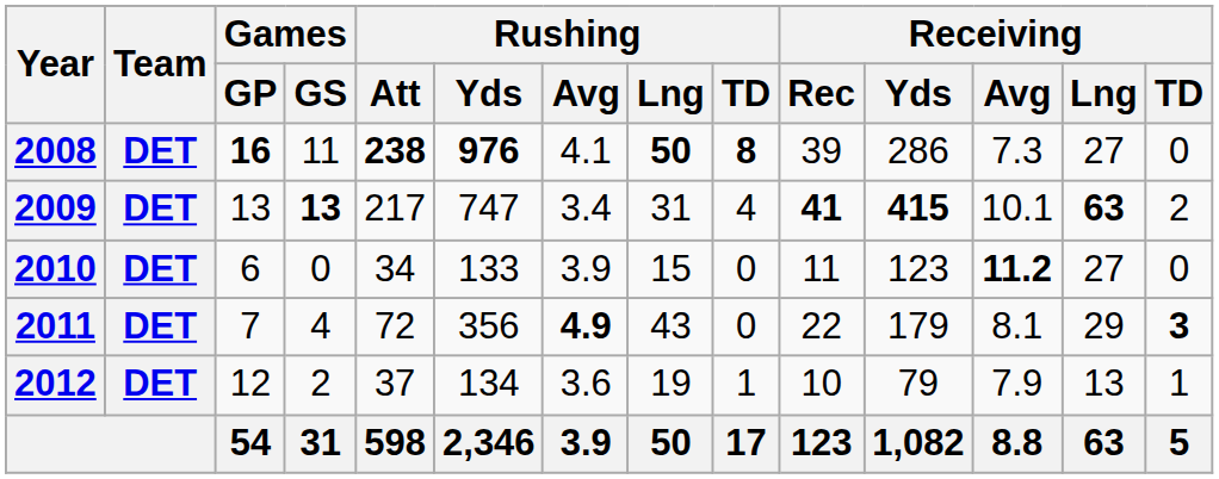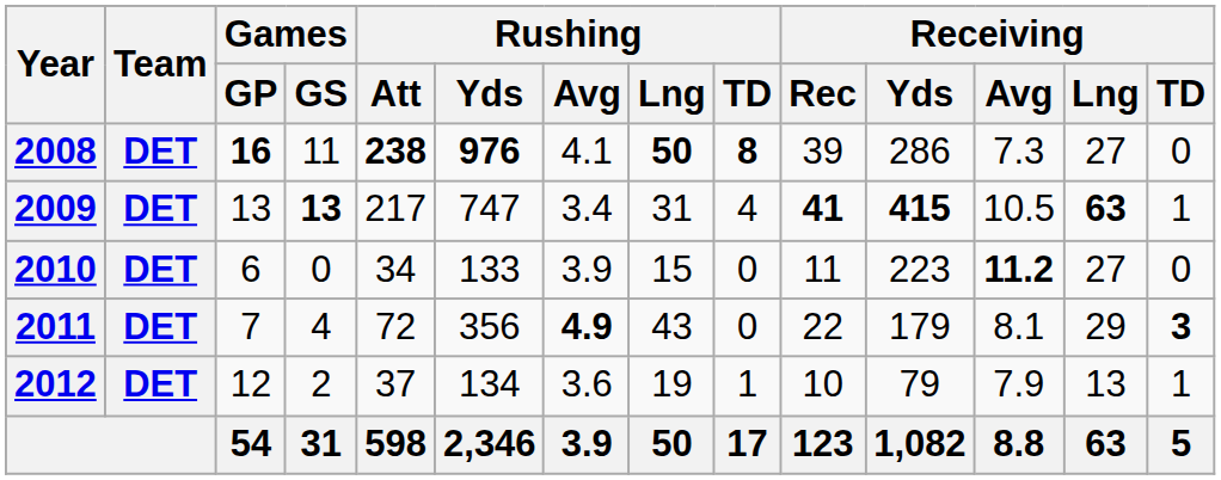2009 | Receiving / Avg: 10.1 -> 10.5
2009 | Receiving / TD: 2 -> 1
2010 | Receiving / Yds: 123 -> 223
